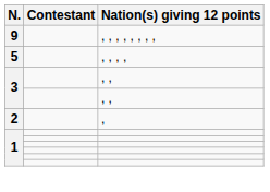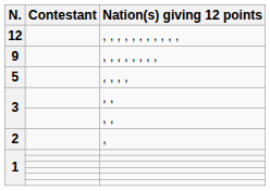+ row: 12 | , , , , , , , , , , ,
